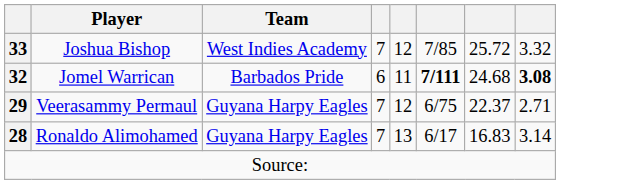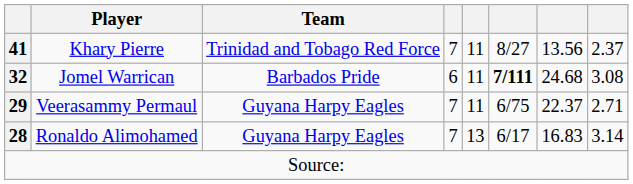+ row: 41 | Khary Pierre | Trinidad and Tobago Red Force | 7 | 11 | 8/27 | 13.56 | 2.37
- row: 33 | Joshua Bishop | West Indies Academy | 7 | 12 | 7/85 | 25.72 | 3.32
Jomel Warrican | column 8: bold -> normal
Veerasammy Permaul | column 5: 12 -> 11
